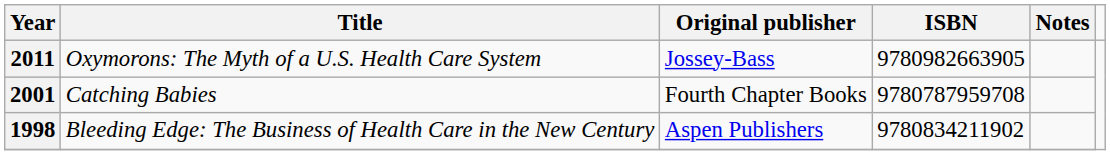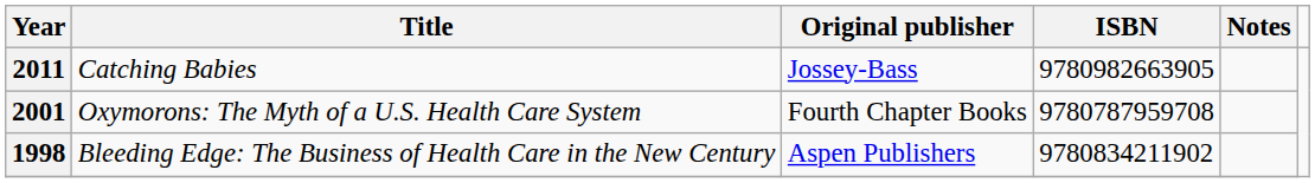2011 | Title: Oxymorons: The Myth of a U.S. Health Care System -> Catching Babies
2001 | Title: Catching Babies -> Oxymorons: The Myth of a U.S. Health Care System
